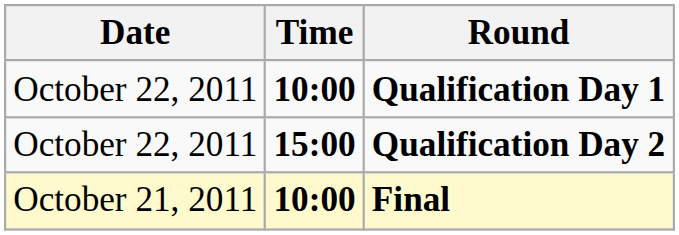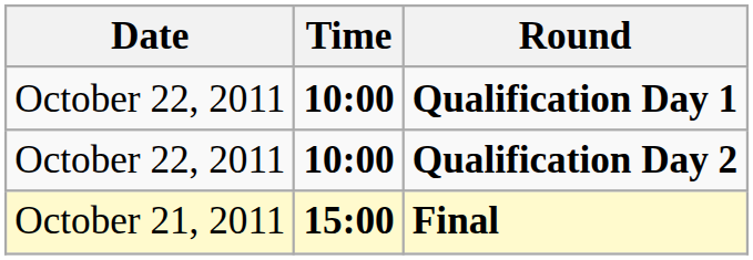Qualification Day 2 | Time: 15:00 -> 10:00
Final | Time: 10:00 -> 15:00
